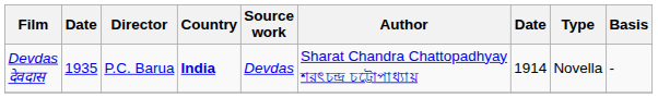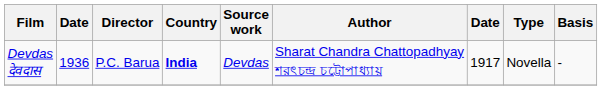Devdas देवदास | column 2: 1935 -> 1936
Devdas देवदास | column 7: 1914 -> 1917
